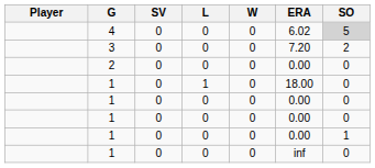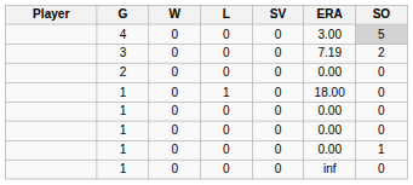columns swapped: W <-> SV
4 | ERA: 6.02 -> 3.00
3 | ERA: 7.20 -> 7.19
